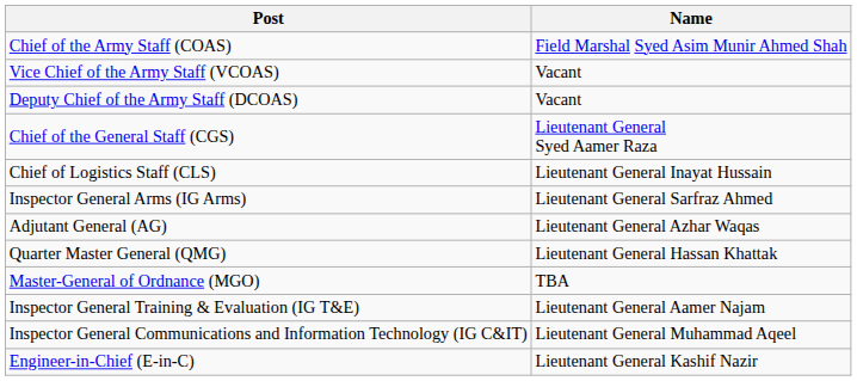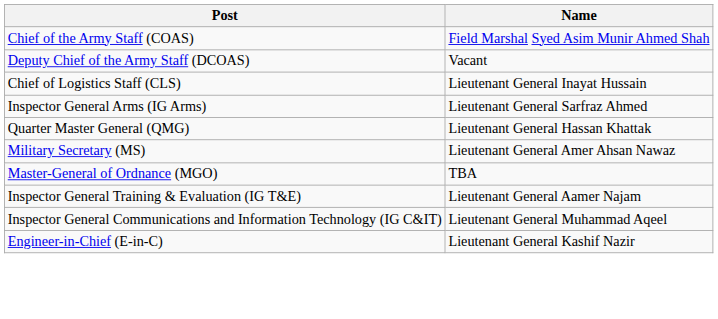- row: Vice Chief of the Army Staff (VCOAS) | Vacant
- row: Chief of the General Staff (CGS) | Lieutenant General Syed Aamer Raza
- row: Adjutant General (AG) | Lieutenant General Azhar Waqas
+ row: Military Secretary (MS) | Lieutenant General Amer Ahsan Nawaz
